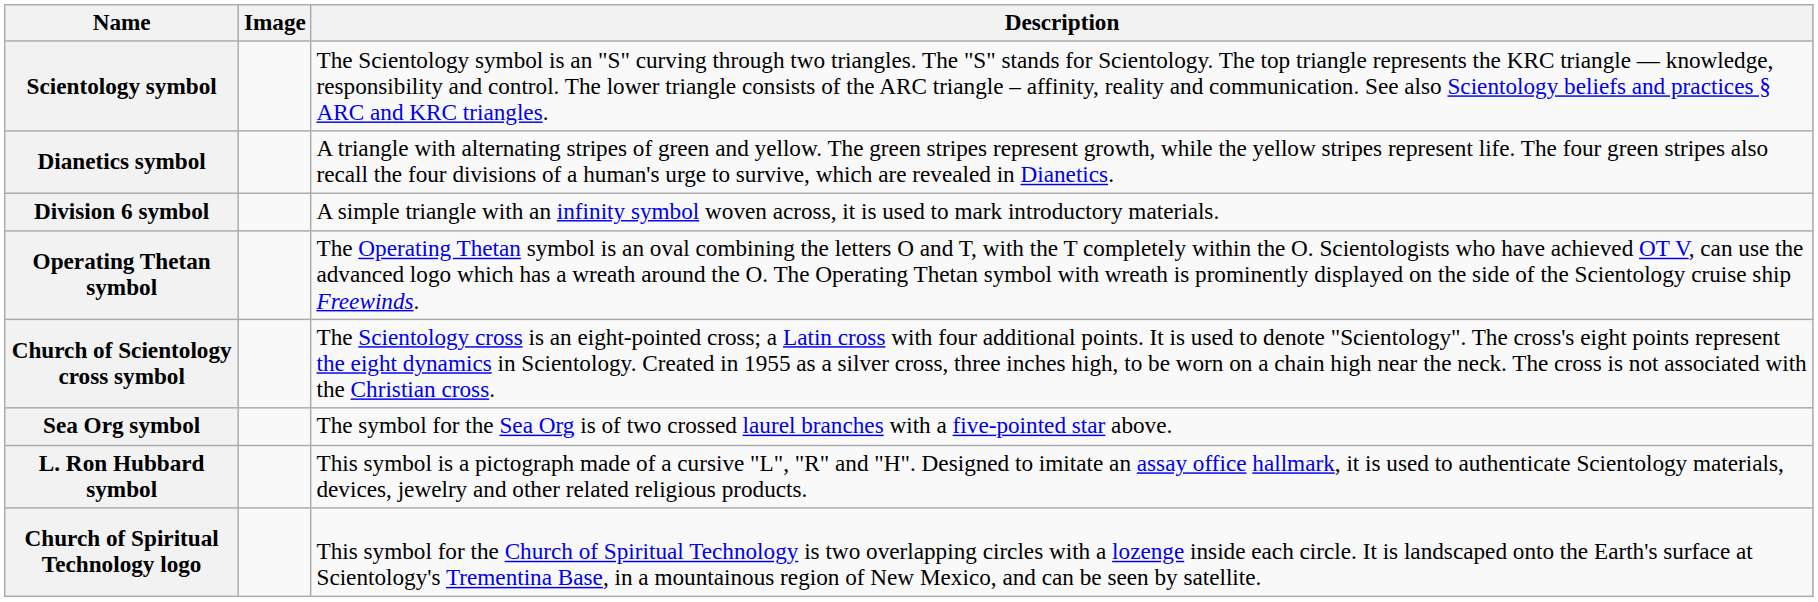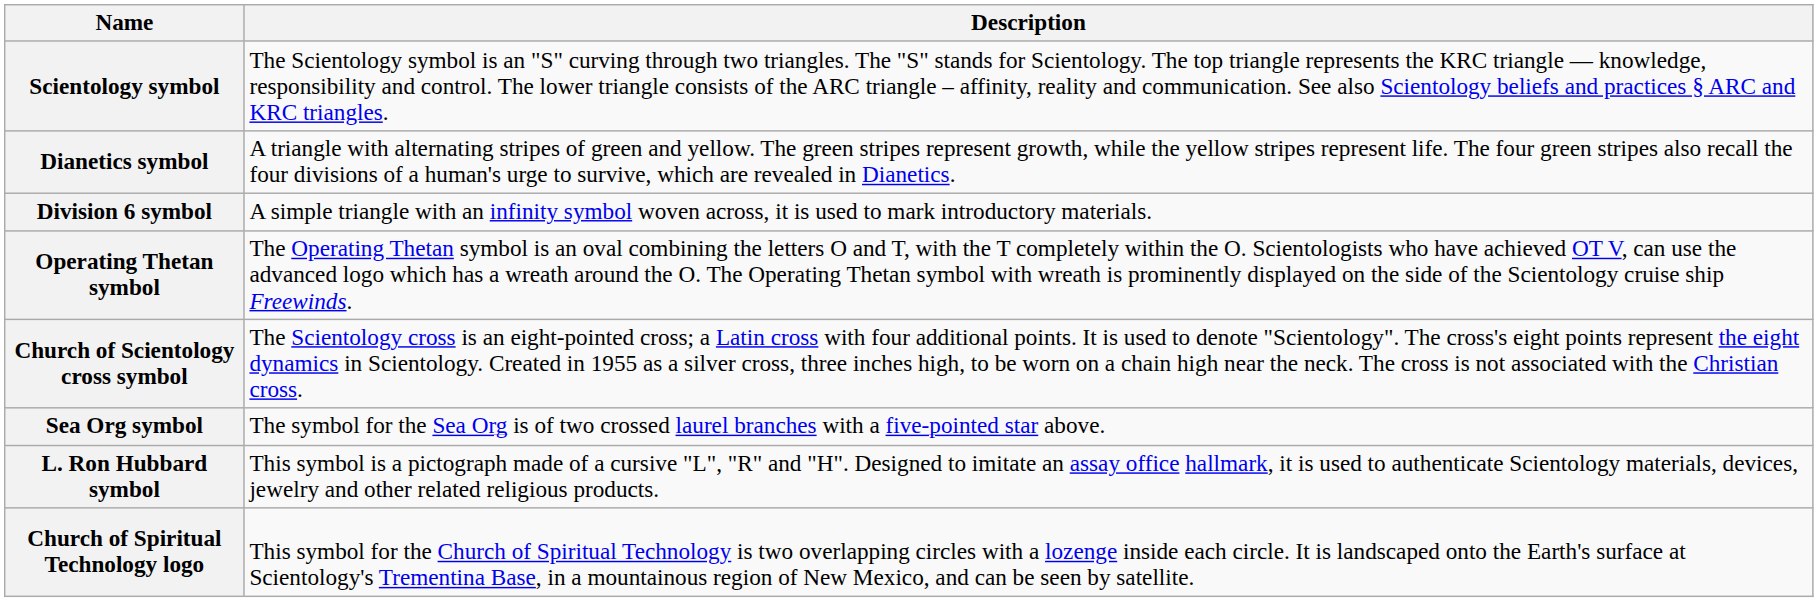- column: Image
